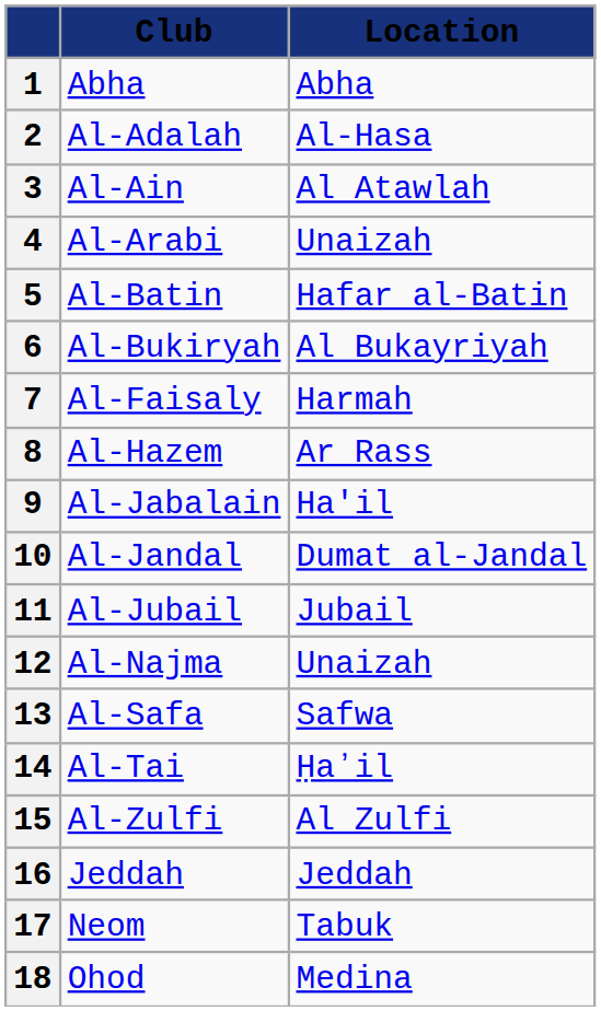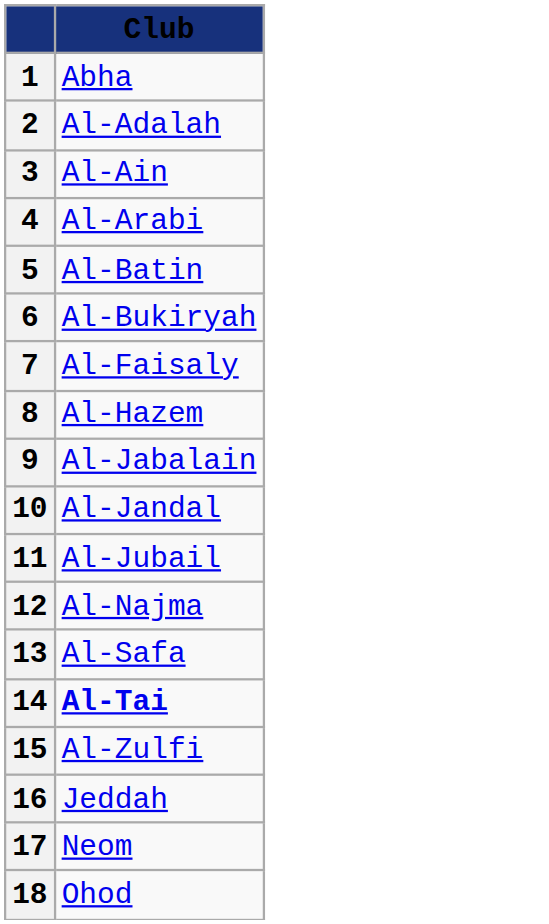- column: Location | Abha | Al-Hasa | Al Atawlah | Unaizah | Hafar al-Batin | Al Bukayriyah | Harmah | Ar Rass | Ha'il | Dumat al-Jandal | Jubail | Unaizah | Safwa | Ḥaʼil | Al Zulfi | Jeddah | Tabuk | Medina
14 | Club: normal -> bold
